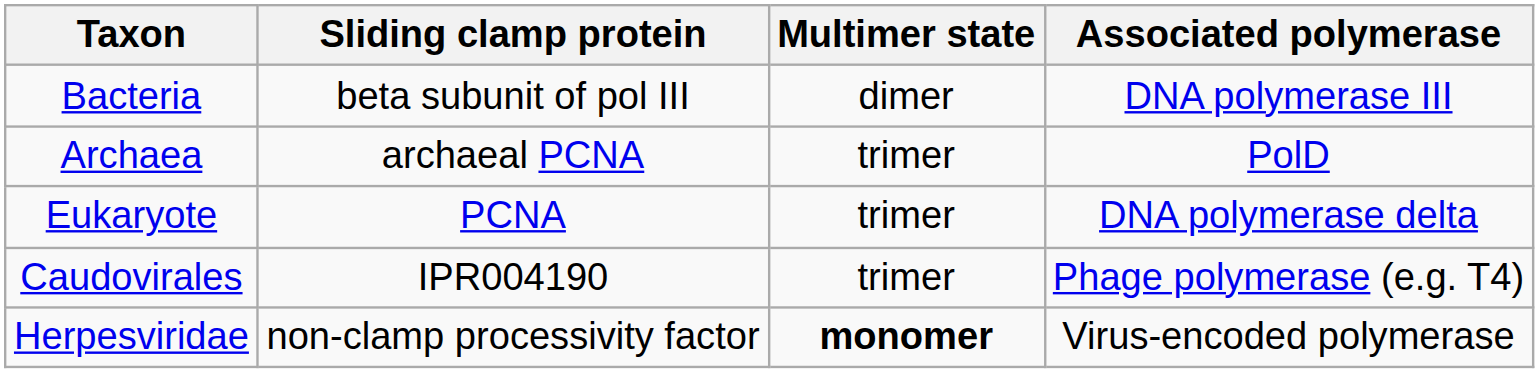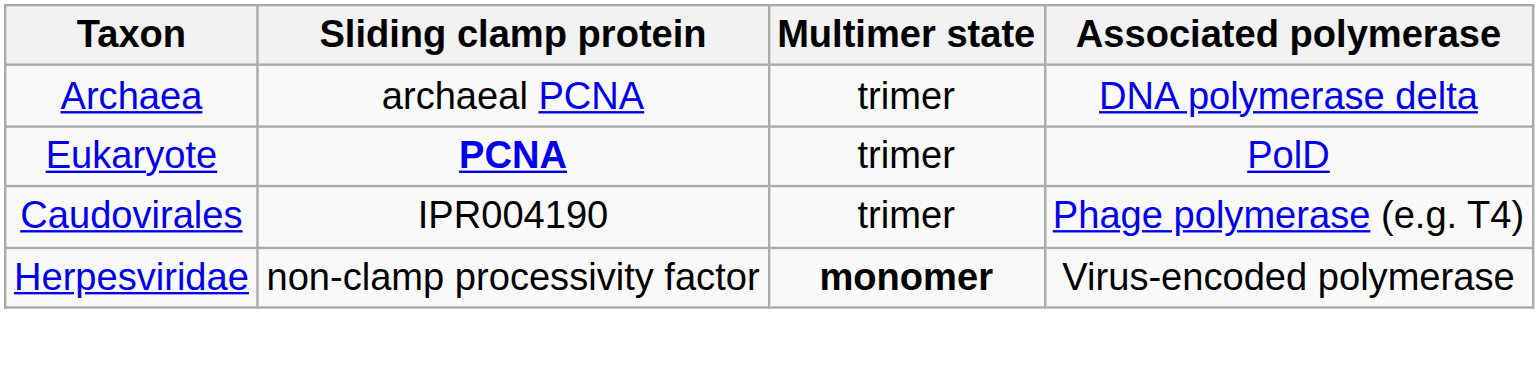- row: Bacteria | beta subunit of pol III | dimer | DNA polymerase III
Archaea | Associated polymerase: PolD -> DNA polymerase delta
Eukaryote | Sliding clamp protein: normal -> bold
Eukaryote | Associated polymerase: DNA polymerase delta -> PolD
